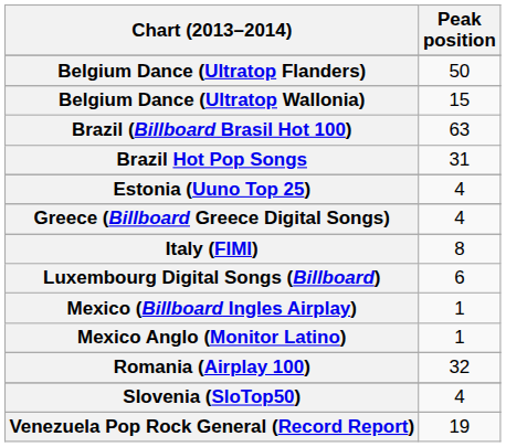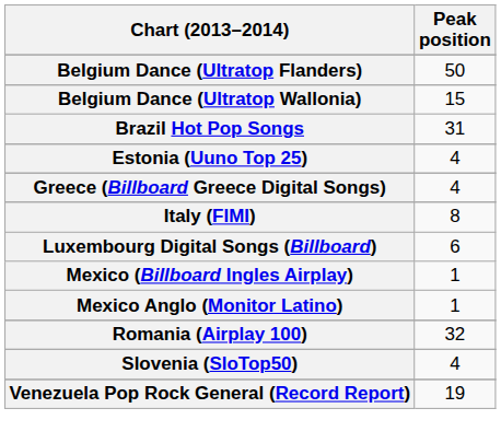- row: Brazil (Billboard Brasil Hot 100) | 63
